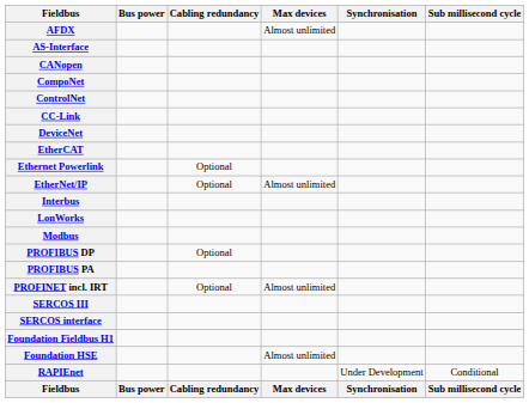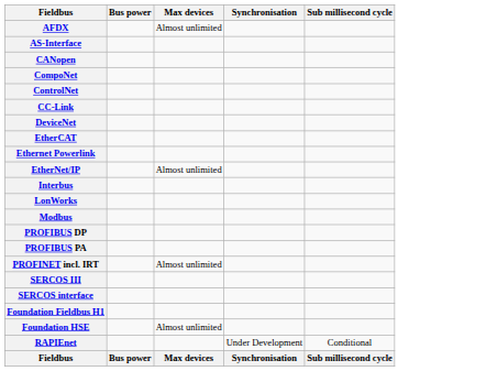- column: Cabling redundancy | Optional | Optional | Optional | Optional | Cabling redundancy
